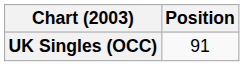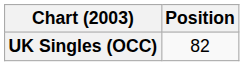UK Singles (OCC) | Position: 91 -> 82
